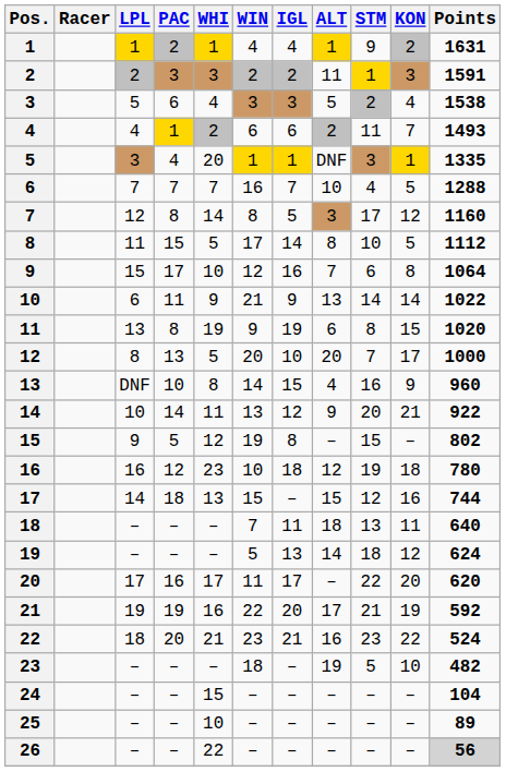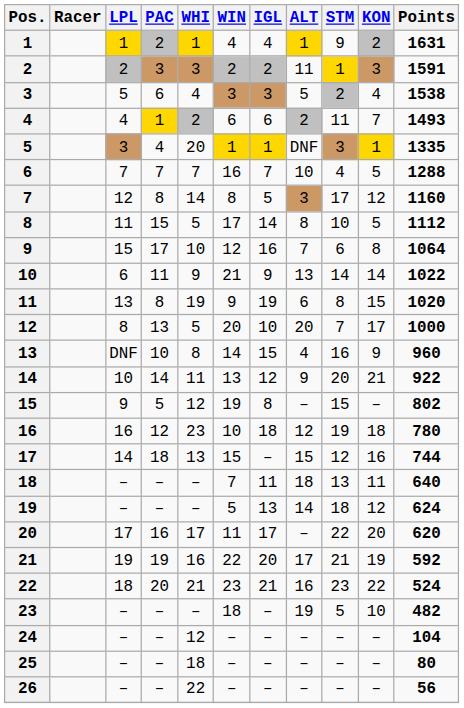24 | WHI: 15 -> 12
25 | WHI: 10 -> 18
25 | Points: 89 -> 80
26 | Points: lightgrey background -> no background
